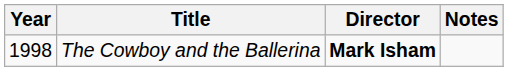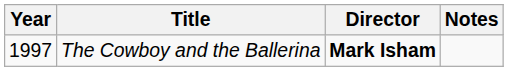The Cowboy and the Ballerina | Year: 1998 -> 1997
